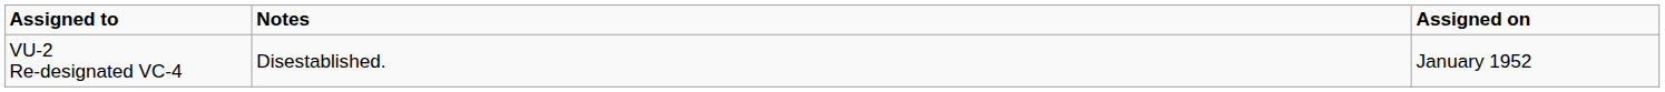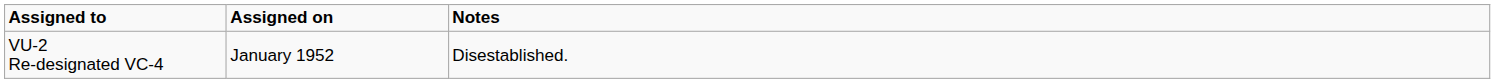columns swapped: Assigned on <-> Notes
